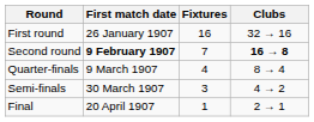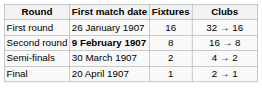Second round | Fixtures: 7 -> 8
Second round | Clubs: bold -> normal
- row: Quarter-finals | 9 March 1907 | 4 | 8 → 4
Semi-finals | Fixtures: 3 -> 2
